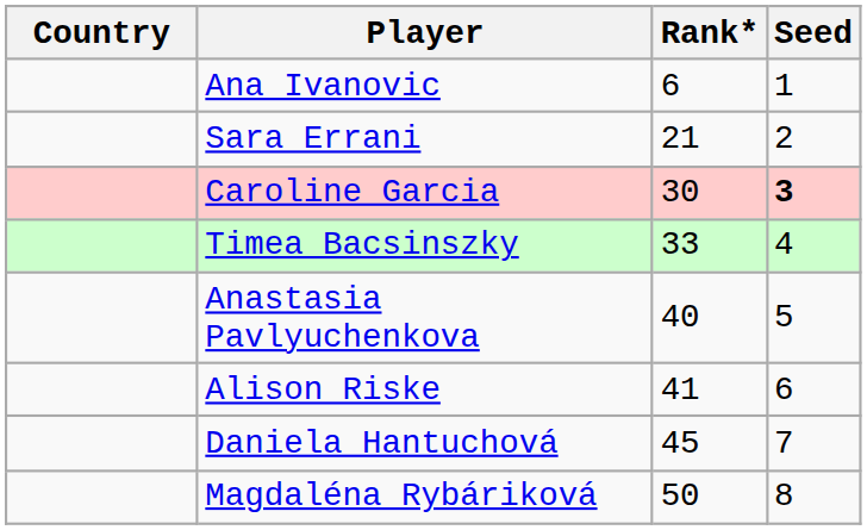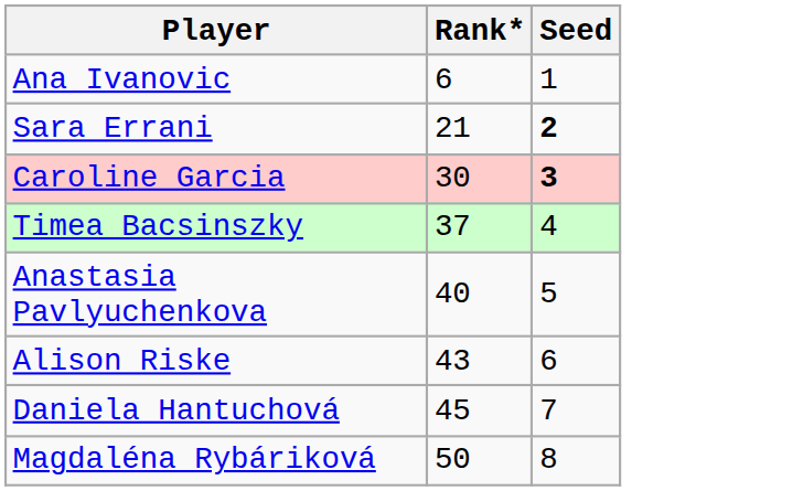- column: Country
Sara Errani | Seed: normal -> bold
Timea Bacsinszky | Rank*: 33 -> 37
Alison Riske | Rank*: 41 -> 43
